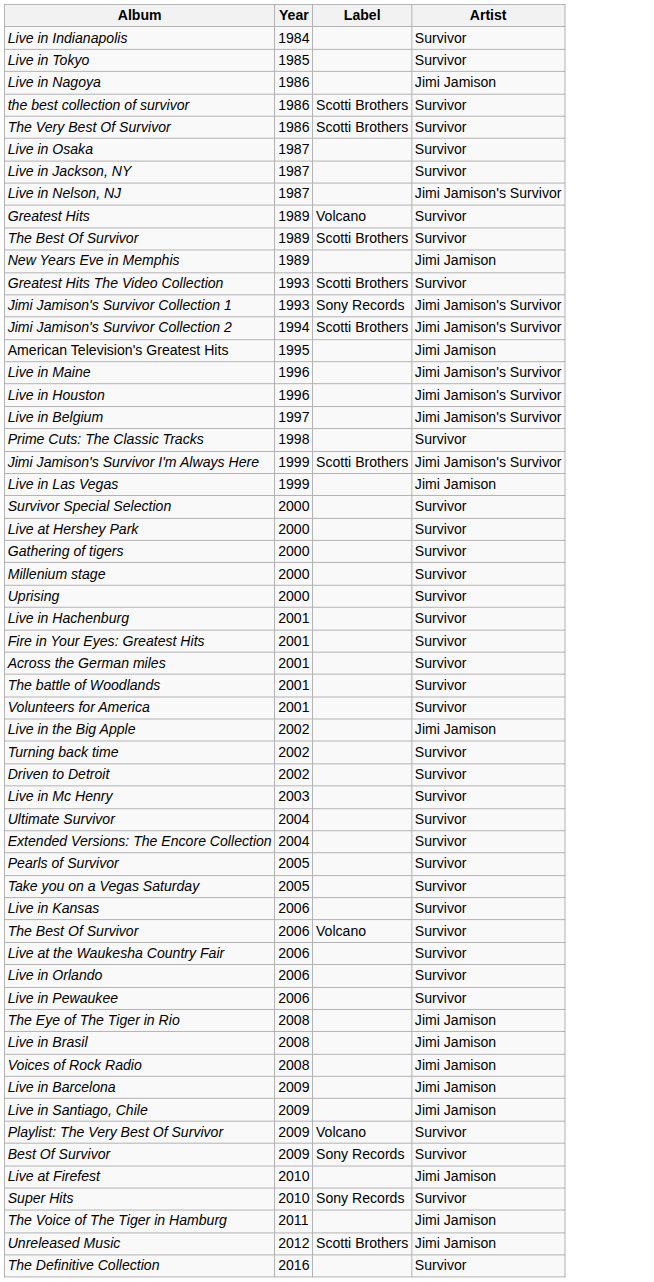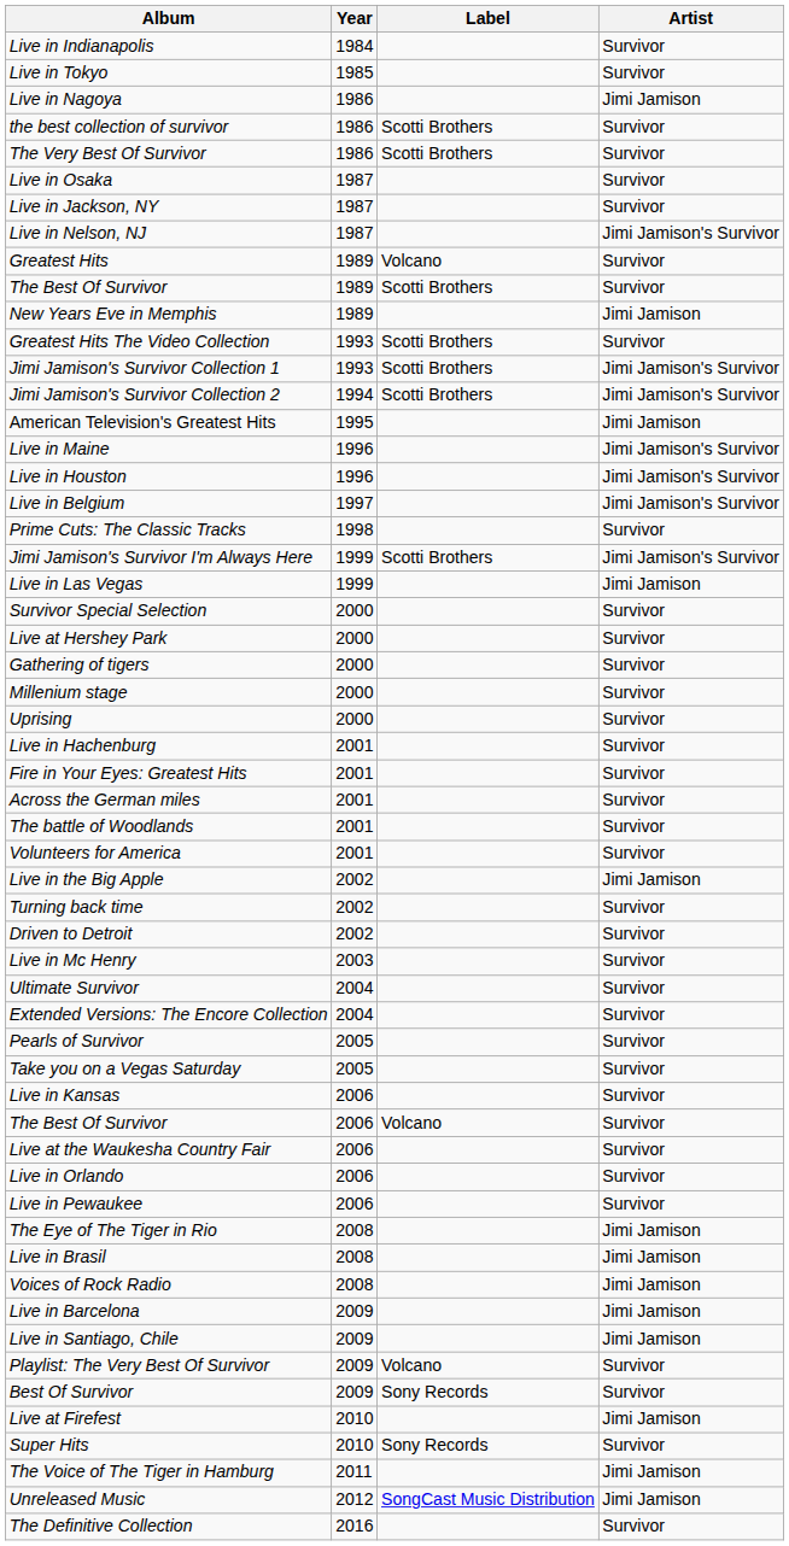Jimi Jamison's Survivor Collection 1 | Label: Sony Records -> Scotti Brothers
Unreleased Music | Label: Scotti Brothers -> SongCast Music Distribution
